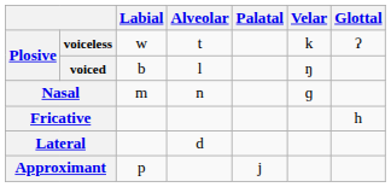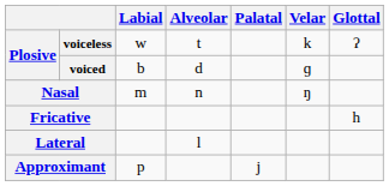voiced | Alveolar: l -> d
voiced | Velar: ŋ -> ɡ
Nasal | Velar: ɡ -> ŋ
Lateral | Alveolar: d -> l
